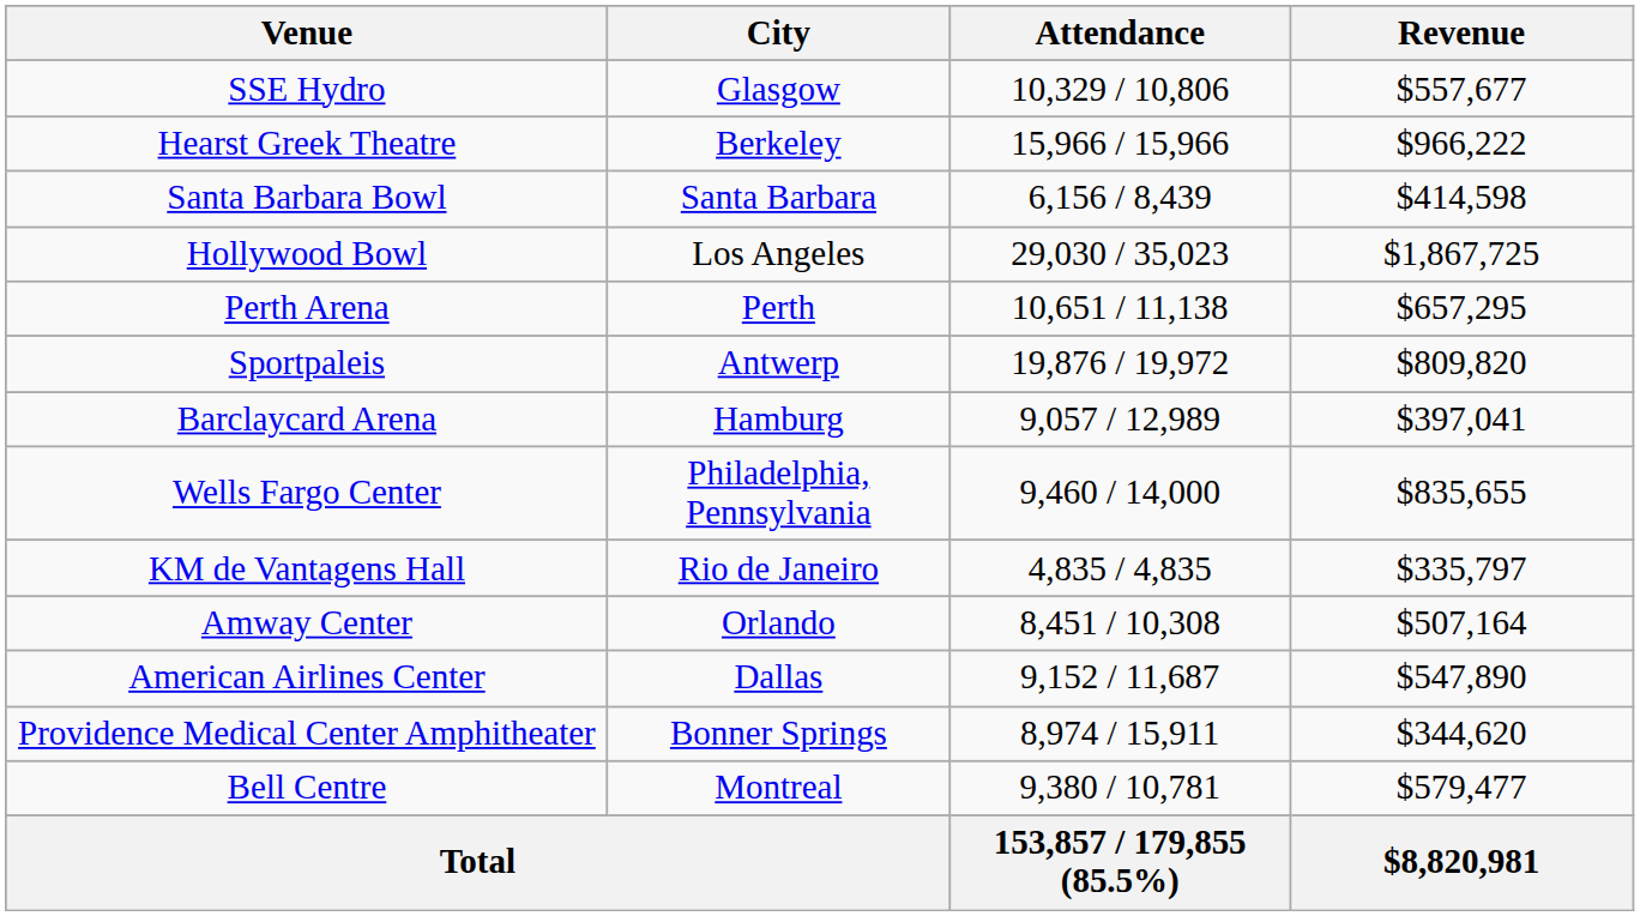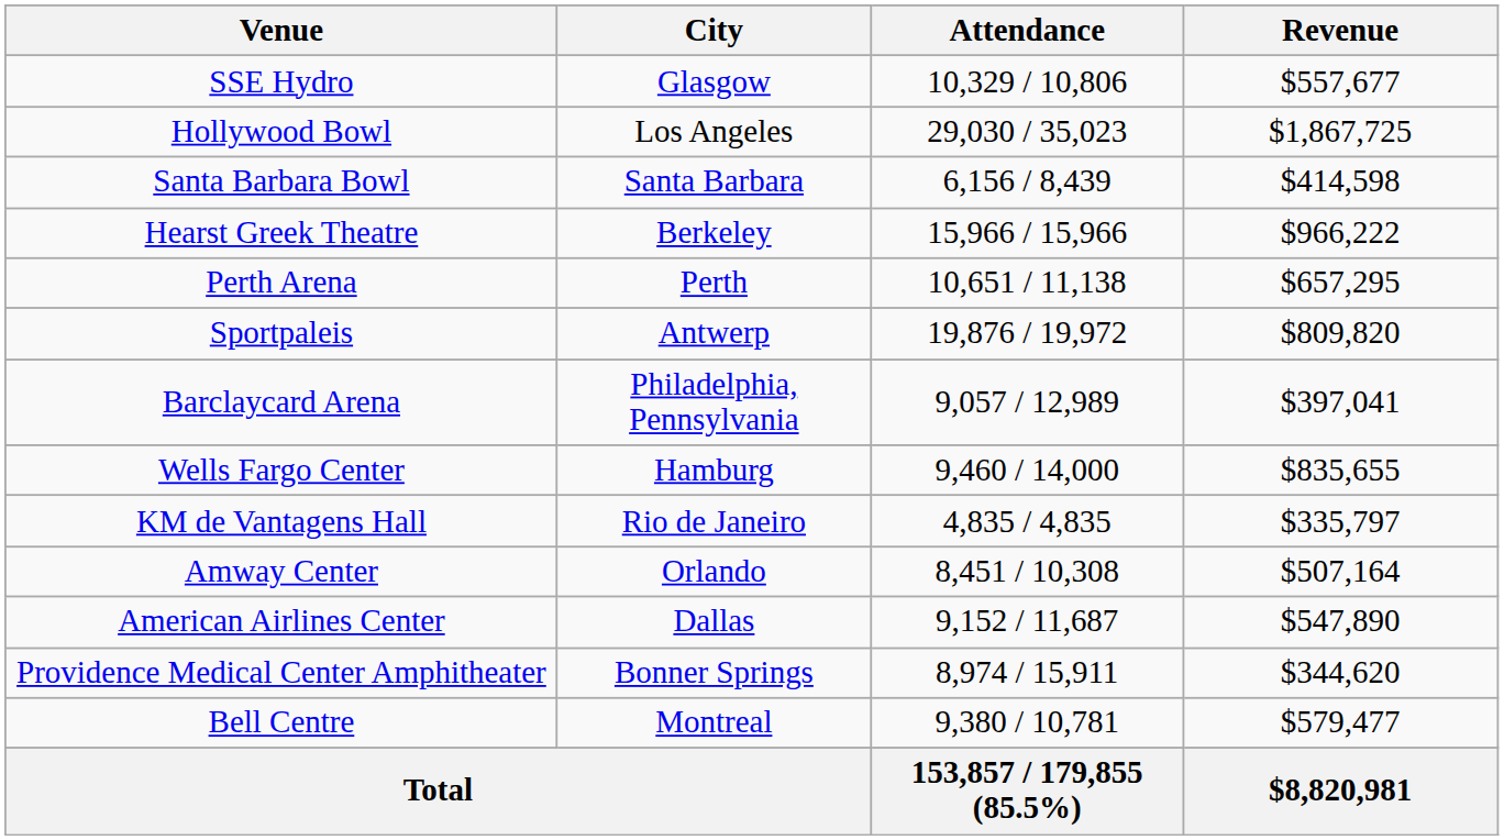rows swapped: Hollywood Bowl <-> Hearst Greek Theatre
Barclaycard Arena | City: Hamburg -> Philadelphia, Pennsylvania
Wells Fargo Center | City: Philadelphia, Pennsylvania -> Hamburg
